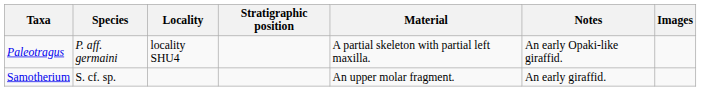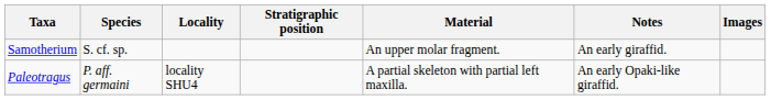rows swapped: Paleotragus <-> Samotherium
